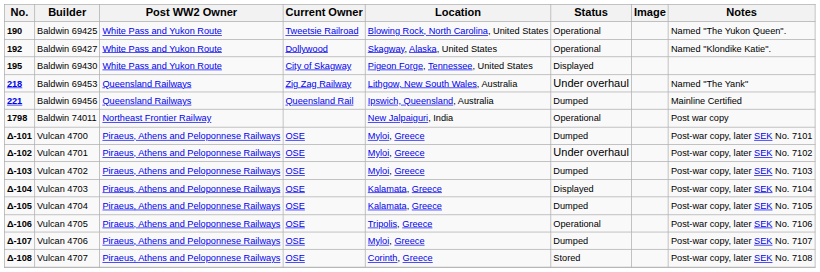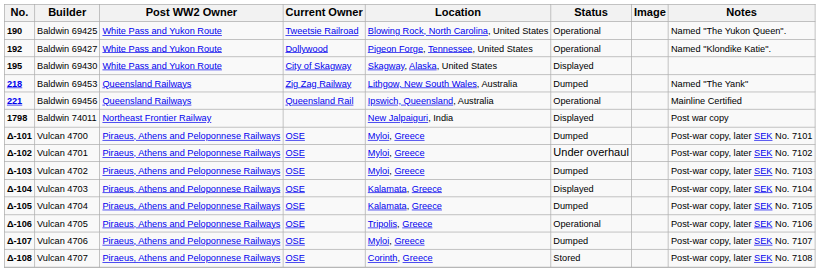Baldwin 69427 | Location: Skagway, Alaska, United States -> Pigeon Forge, Tennessee, United States
Baldwin 69430 | Location: Pigeon Forge, Tennessee, United States -> Skagway, Alaska, United States
Baldwin 69453 | Status: Under overhaul -> Dumped
Baldwin 69456 | Status: Dumped -> Operational
Baldwin 74011 | Status: Operational -> Displayed
